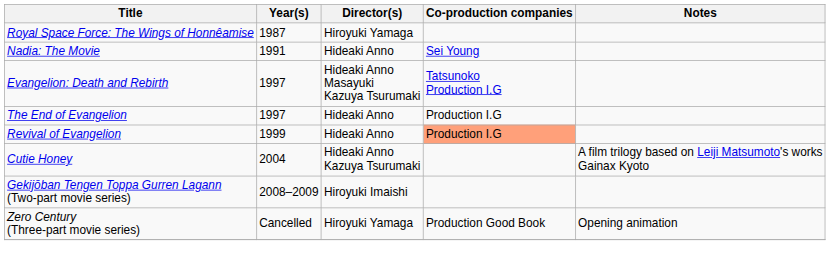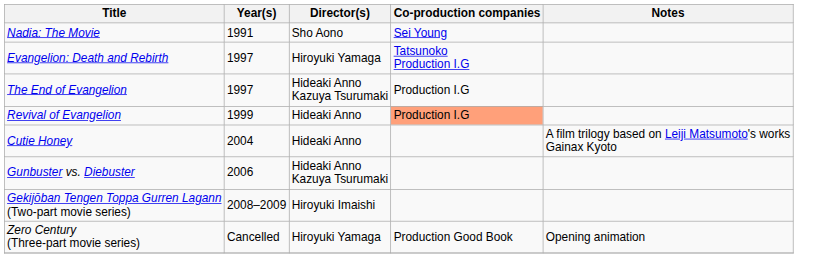- row: Royal Space Force: The Wings of Honnêamise | 1987 | Hiroyuki Yamaga
Nadia: The Movie | Director(s): Hideaki Anno -> Sho Aono
Evangelion: Death and Rebirth | Director(s): Hideaki Anno Masayuki Kazuya Tsurumaki -> Hiroyuki Yamaga
The End of Evangelion | Director(s): Hideaki Anno -> Hideaki Anno Kazuya Tsurumaki
Cutie Honey | Director(s): Hideaki Anno Kazuya Tsurumaki -> Hideaki Anno
+ row: Gunbuster vs. Diebuster | 2006 | Hideaki Anno Kazuya Tsurumaki
